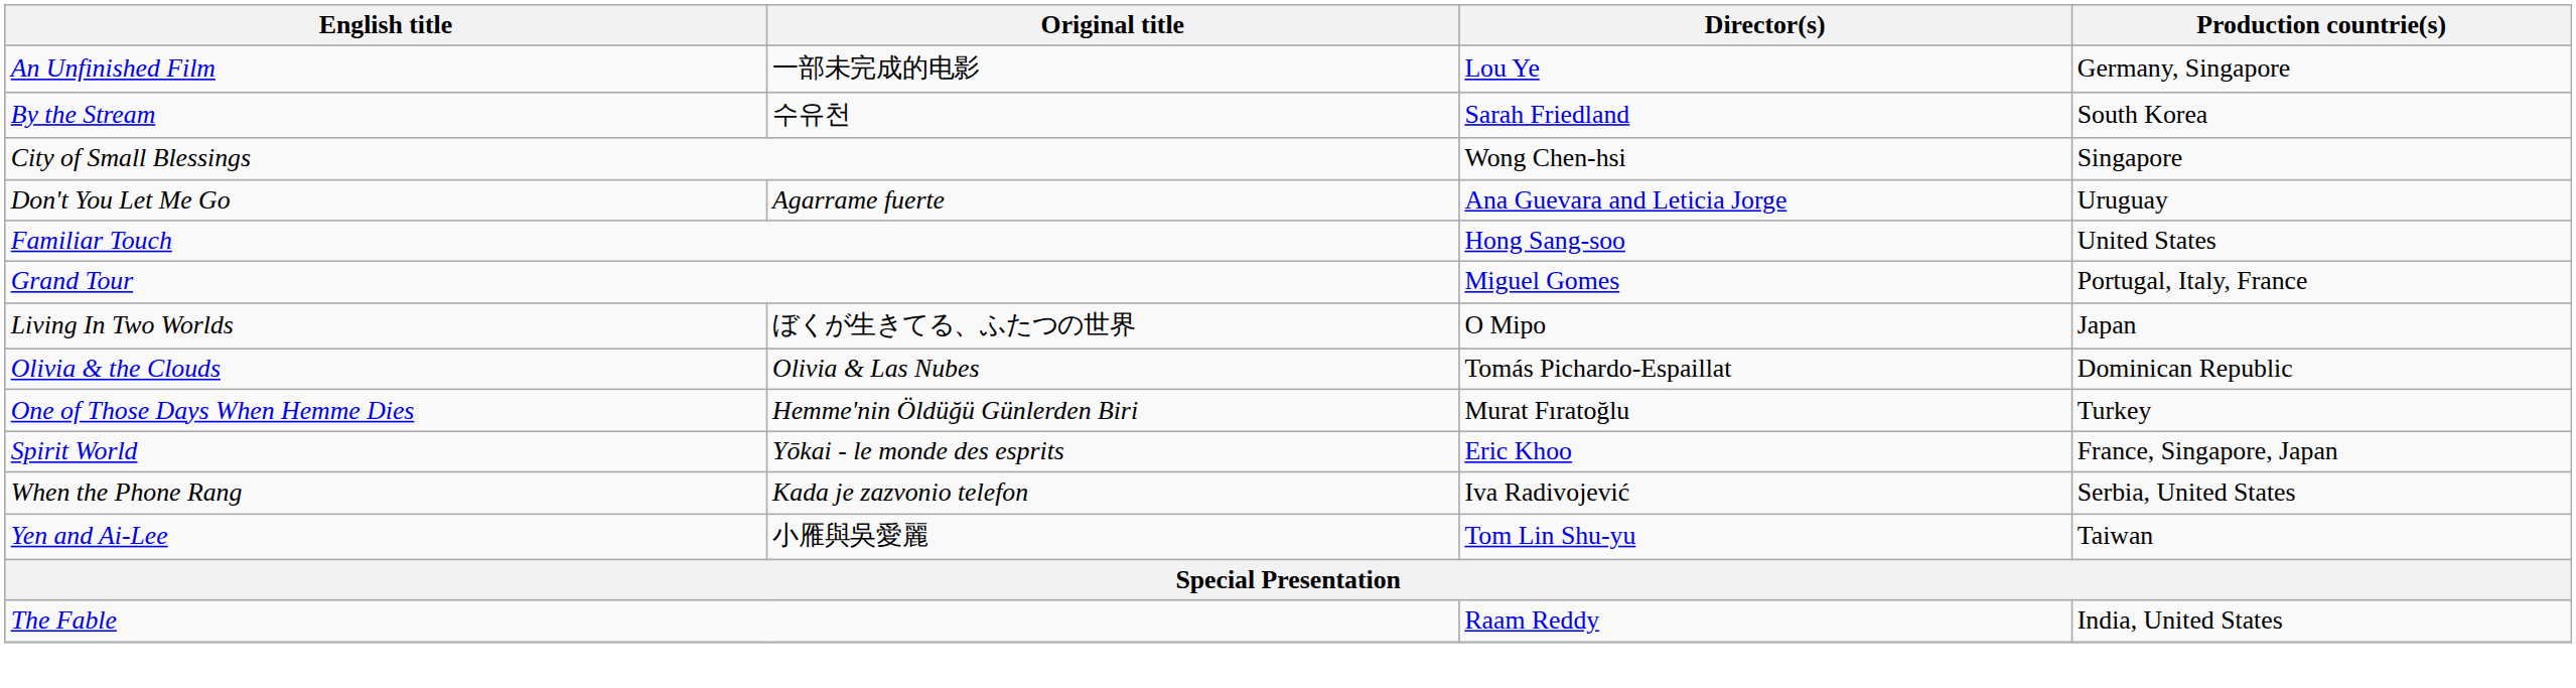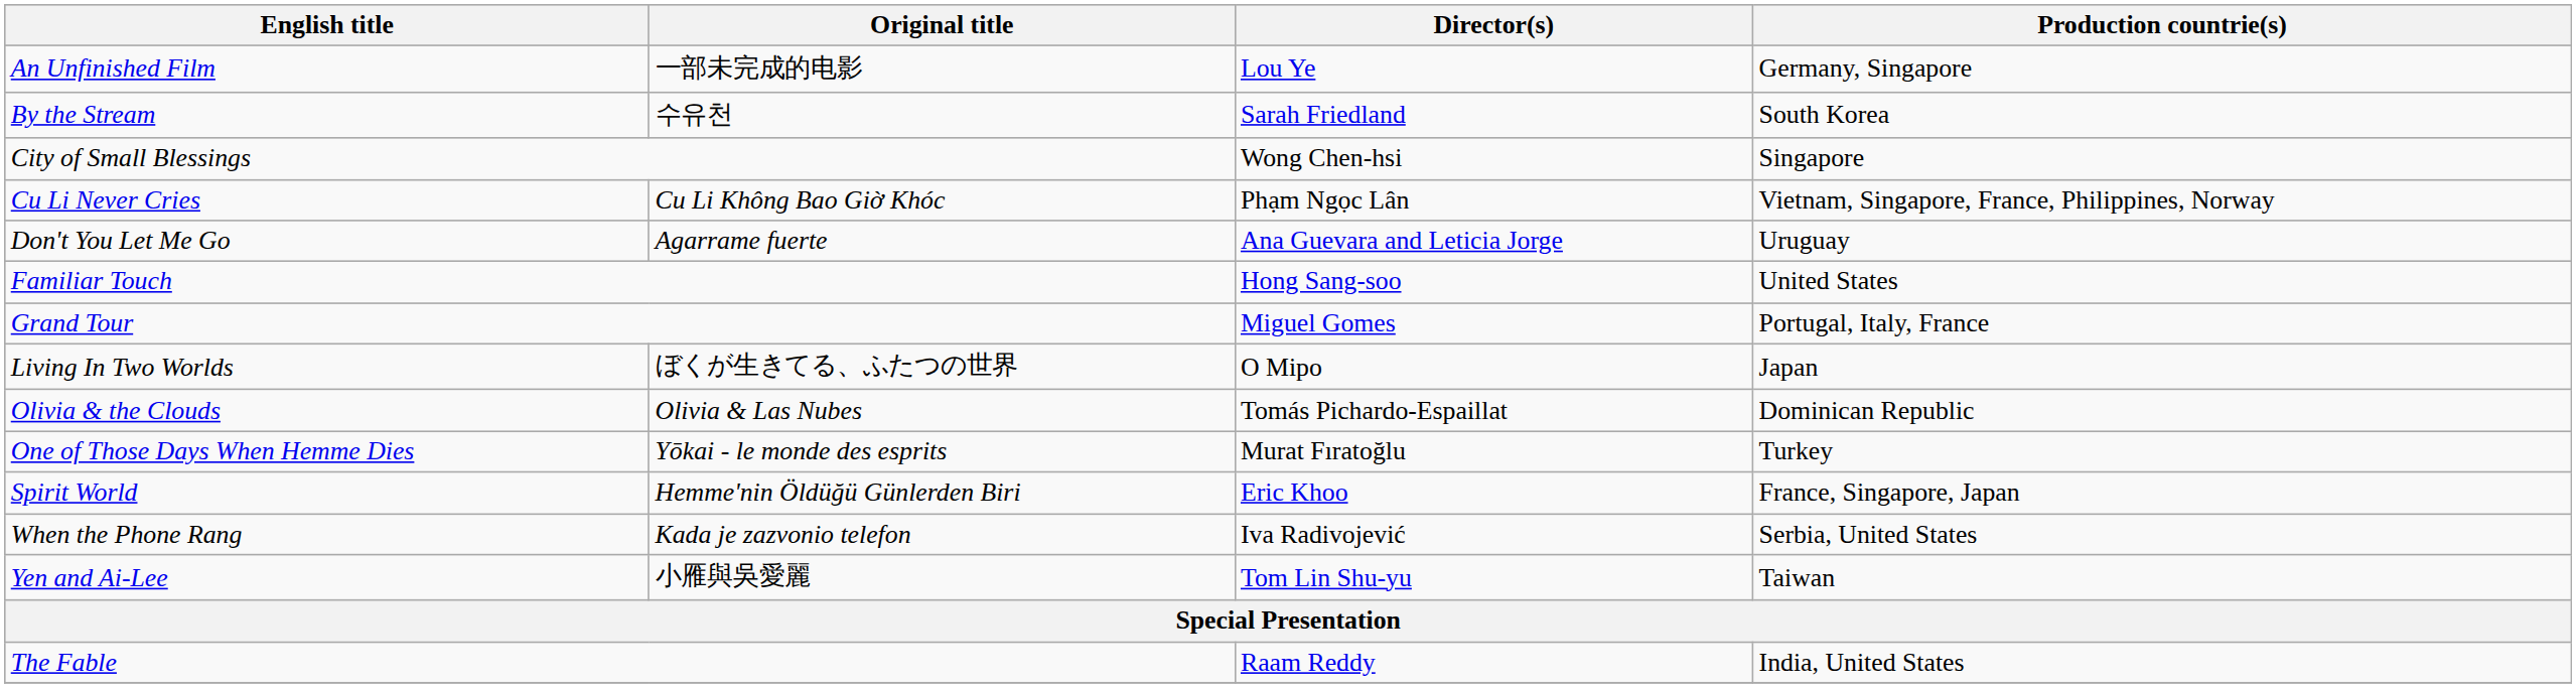+ row: Cu Li Never Cries | Cu Li Không Bao Giờ Khóc | Phạm Ngọc Lân | Vietnam, Singapore, France, Philippines, Norway
One of Those Days When Hemme Dies | Original title: Hemme'nin Öldüğü Günlerden Biri -> Yōkai - le monde des esprits
Spirit World | Original title: Yōkai - le monde des esprits -> Hemme'nin Öldüğü Günlerden Biri
